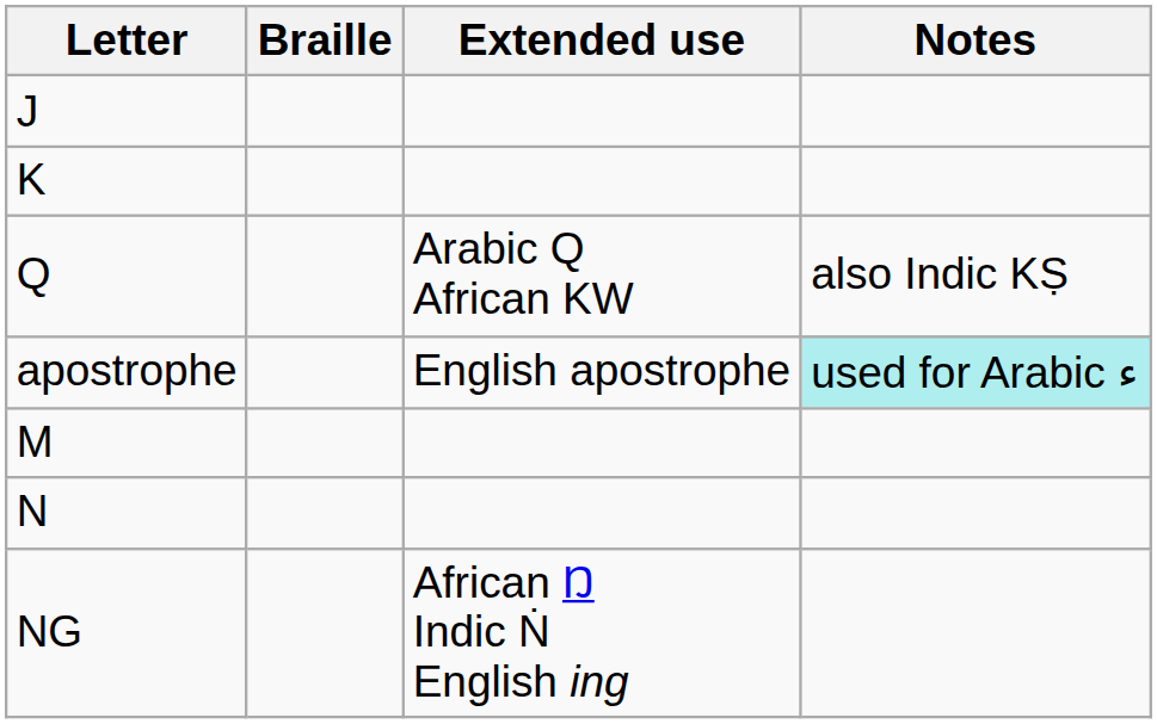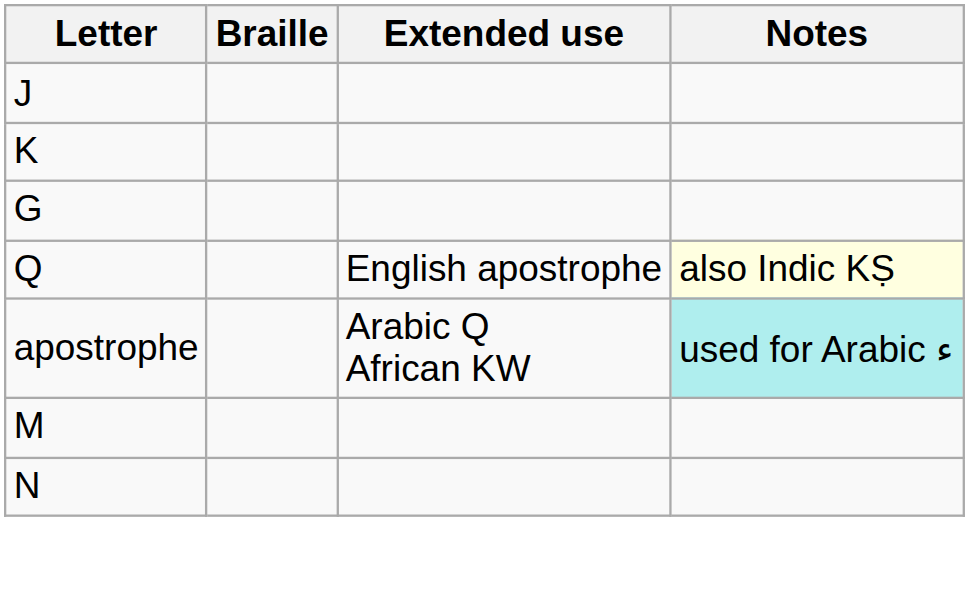+ row: G
Q | Extended use: Arabic Q African KW -> English apostrophe
Q | Notes: no background -> lightyellow background
apostrophe | Extended use: English apostrophe -> Arabic Q African KW
- row: NG | African Ŋ Indic Ṅ English ing
